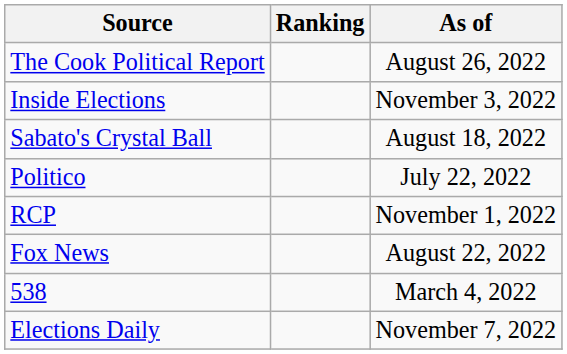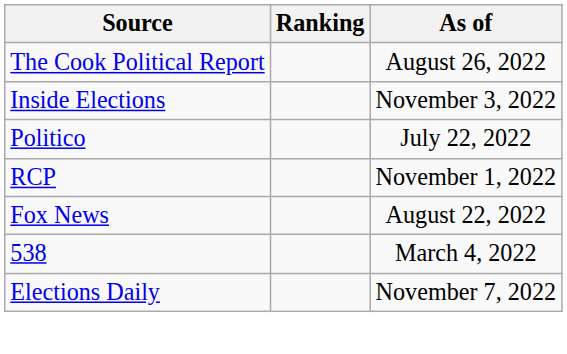- row: Sabato's Crystal Ball | August 18, 2022
